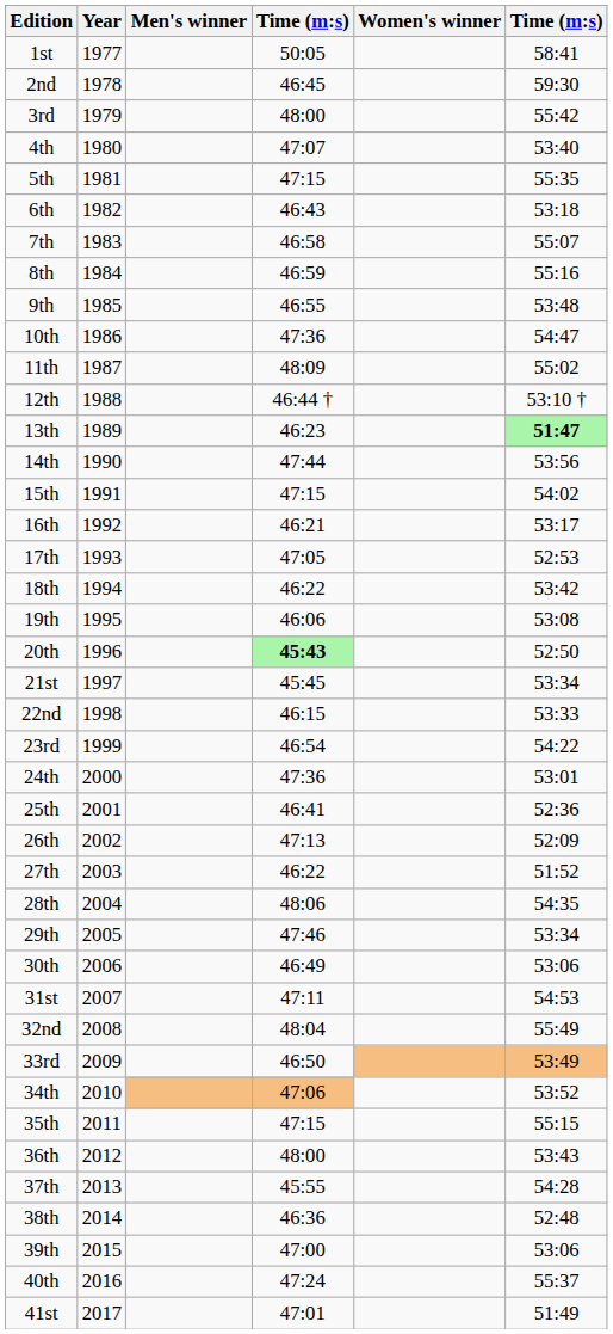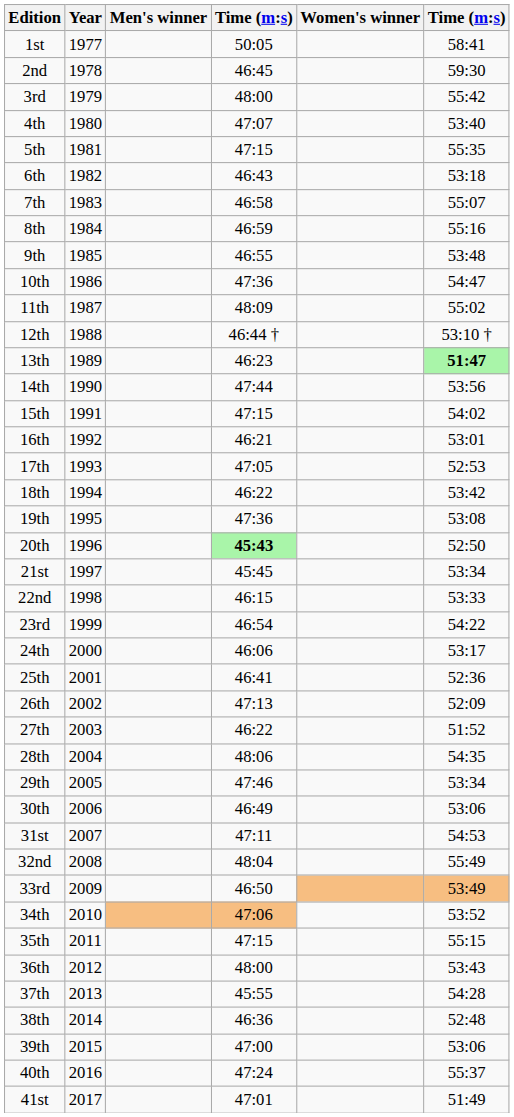16th | column 6: 53:17 -> 53:01
19th | column 4: 46:06 -> 47:36
24th | column 4: 47:36 -> 46:06
24th | column 6: 53:01 -> 53:17
